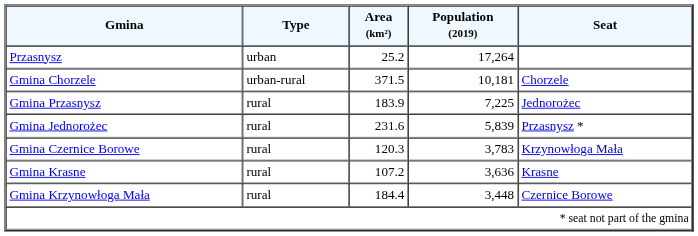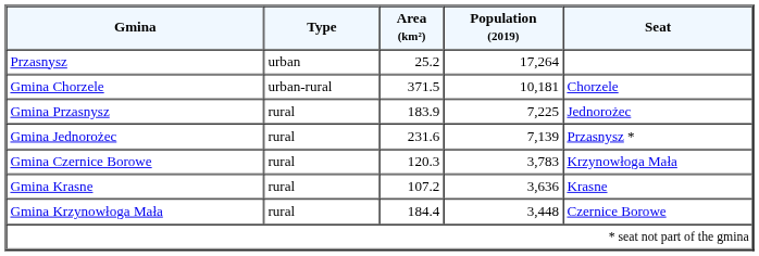Gmina Jednorożec | Population (2019): 5,839 -> 7,139
